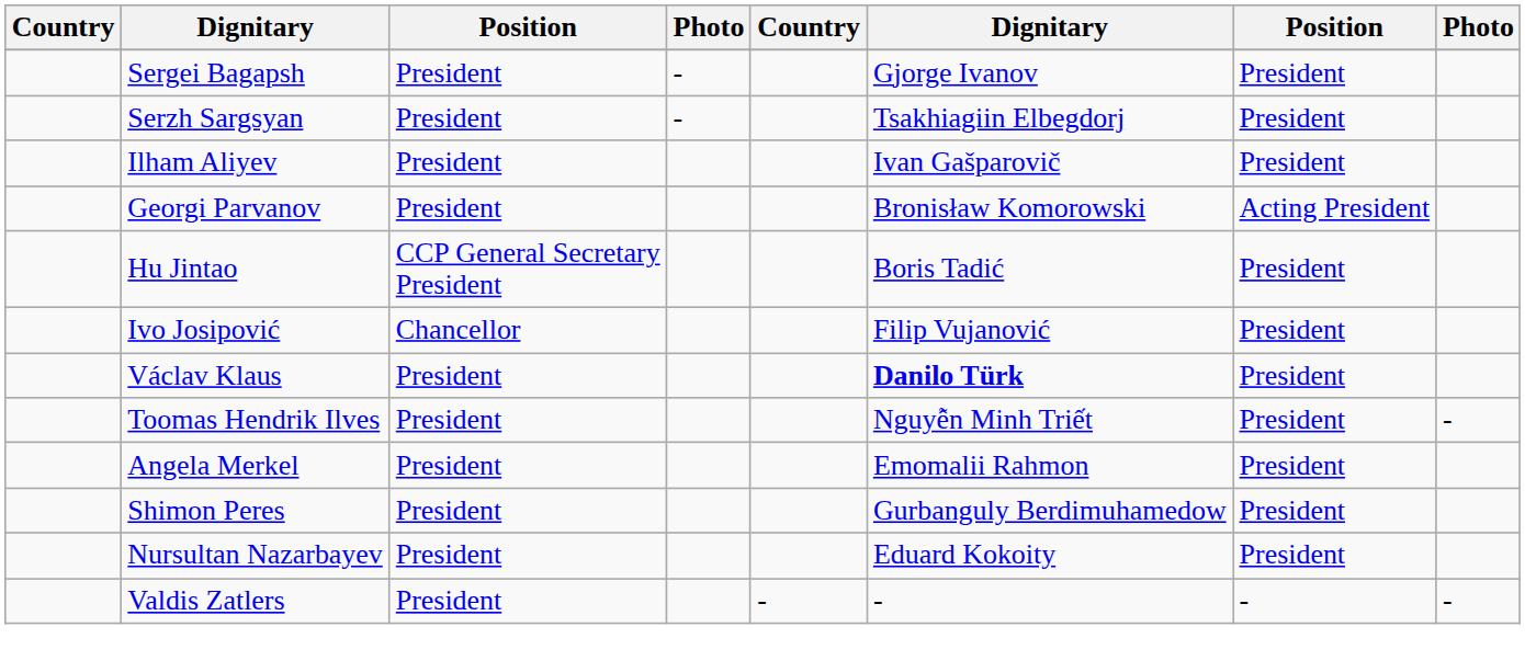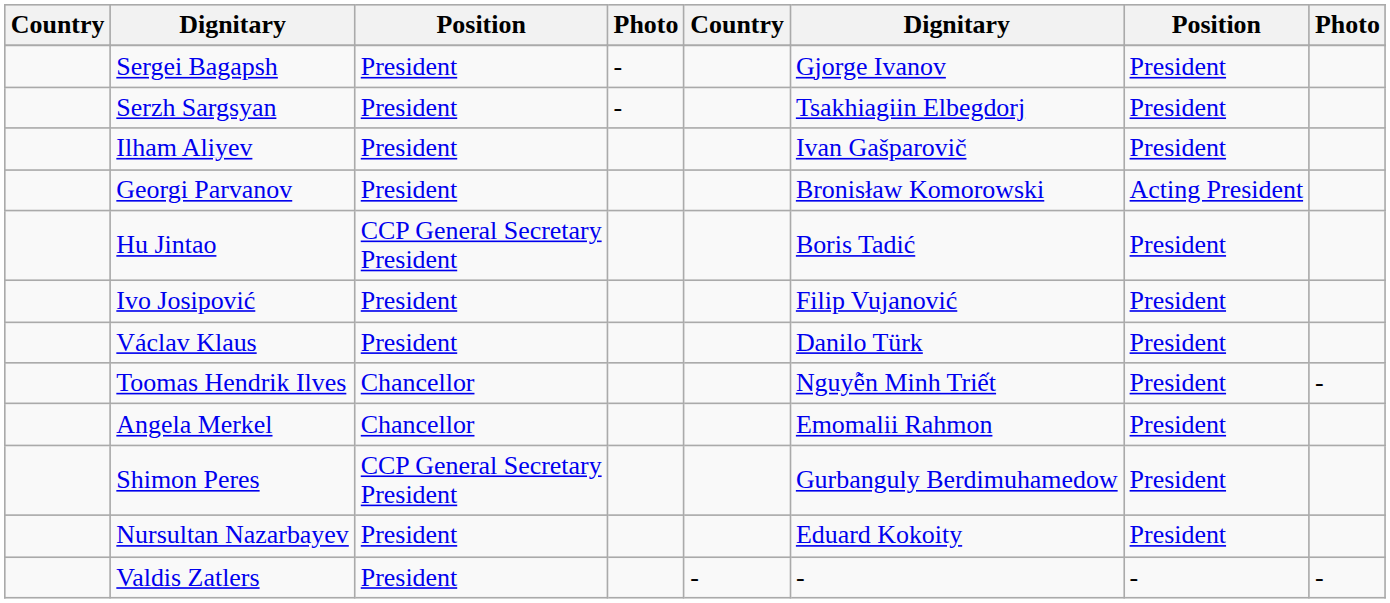Ivo Josipović | column 3: Chancellor -> President
Václav Klaus | column 6: bold -> normal
Toomas Hendrik Ilves | column 3: President -> Chancellor
Angela Merkel | column 3: President -> Chancellor
Shimon Peres | column 3: President -> CCP General Secretary President
